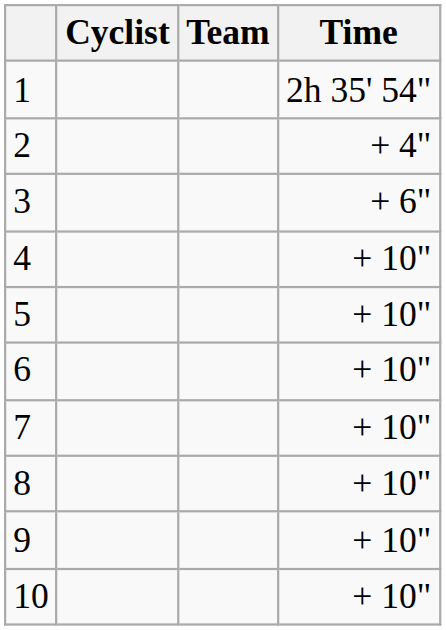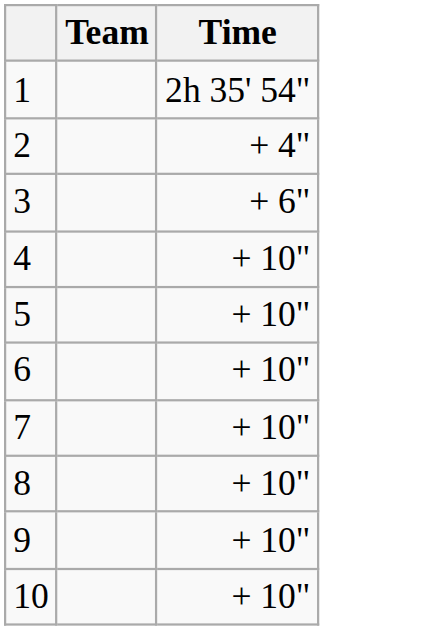- column: Cyclist
